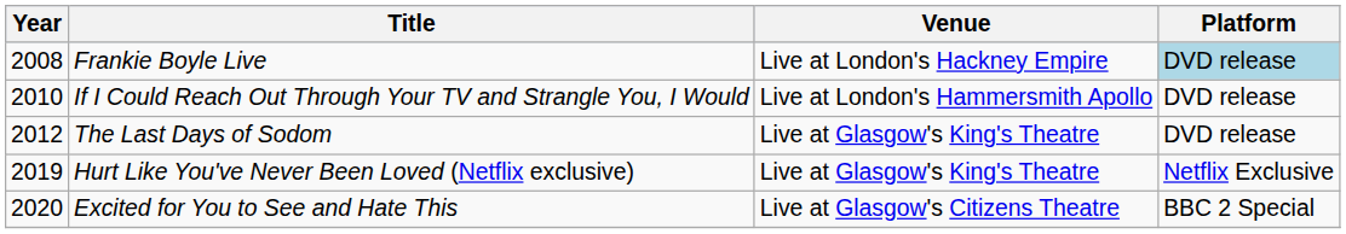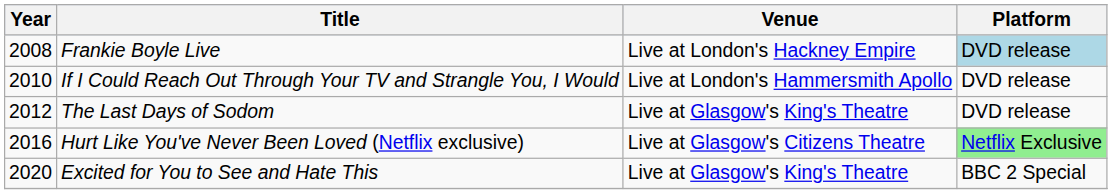Hurt Like You've Never Been Loved (Netflix exclusive) | Year: 2019 -> 2016
Hurt Like You've Never Been Loved (Netflix exclusive) | Venue: Live at Glasgow's King's Theatre -> Live at Glasgow's Citizens Theatre
Hurt Like You've Never Been Loved (Netflix exclusive) | Platform: no background -> lightgreen background
Excited for You to See and Hate This | Venue: Live at Glasgow's Citizens Theatre -> Live at Glasgow's King's Theatre
